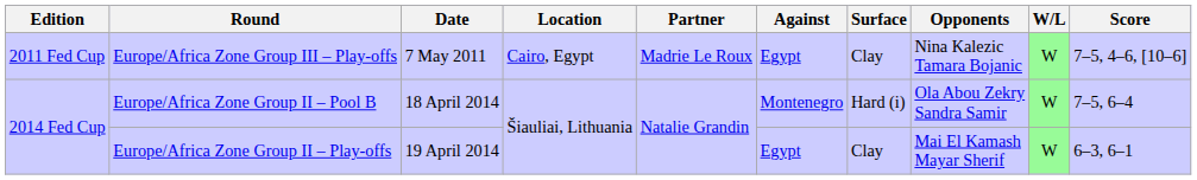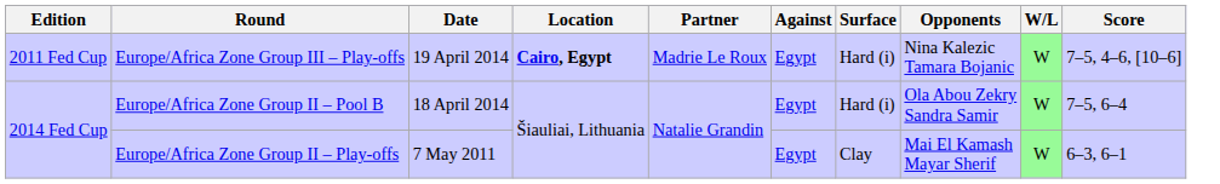Europe/Africa Zone Group III – Play-offs | Date: 7 May 2011 -> 19 April 2014
Europe/Africa Zone Group III – Play-offs | Location: normal -> bold
Europe/Africa Zone Group III – Play-offs | Surface: Clay -> Hard (i)
Europe/Africa Zone Group II – Pool B | Against: Montenegro -> Egypt
Europe/Africa Zone Group II – Play-offs | Date: 19 April 2014 -> 7 May 2011
